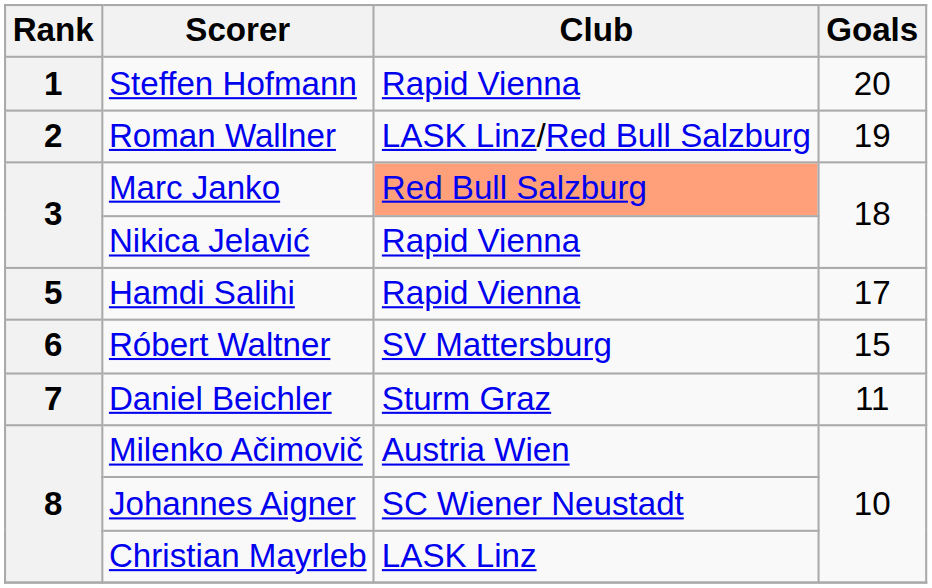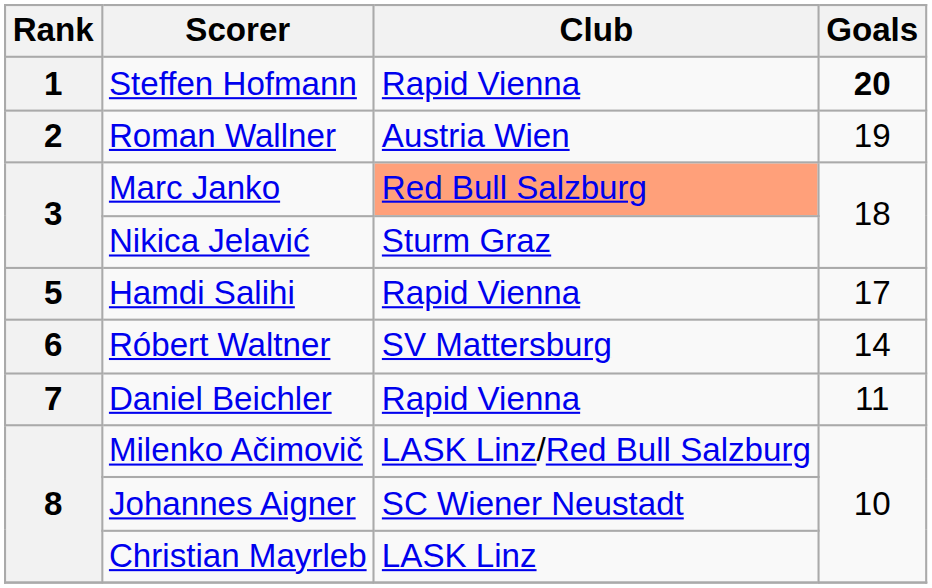Steffen Hofmann | Goals: normal -> bold
Roman Wallner | Club: LASK Linz/Red Bull Salzburg -> Austria Wien
Nikica Jelavić | Club: Rapid Vienna -> Sturm Graz
Róbert Waltner | Goals: 15 -> 14
Daniel Beichler | Club: Sturm Graz -> Rapid Vienna
Milenko Ačimovič | Club: Austria Wien -> LASK Linz/Red Bull Salzburg
